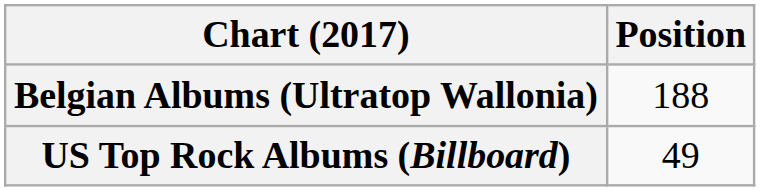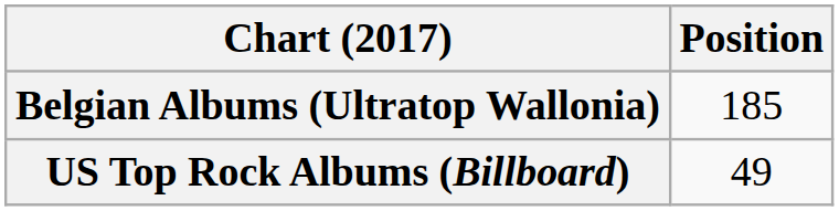Belgian Albums (Ultratop Wallonia) | Position: 188 -> 185
